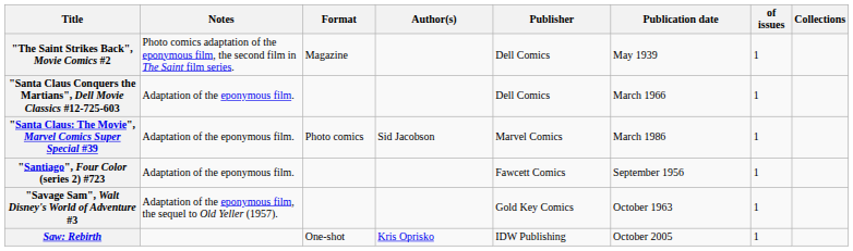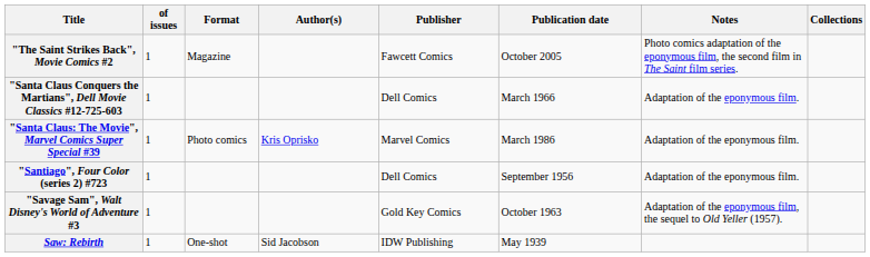columns swapped: of issues <-> Notes
"The Saint Strikes Back", Movie Comics #2 | Publisher: Dell Comics -> Fawcett Comics
"The Saint Strikes Back", Movie Comics #2 | Publication date: May 1939 -> October 2005
"Santa Claus: The Movie", Marvel Comics Super Special #39 | Author(s): Sid Jacobson -> Kris Oprisko
"Santiago", Four Color (series 2) #723 | Publisher: Fawcett Comics -> Dell Comics
Saw: Rebirth | Author(s): Kris Oprisko -> Sid Jacobson
Saw: Rebirth | Publication date: October 2005 -> May 1939
